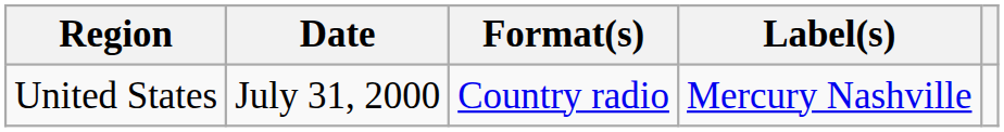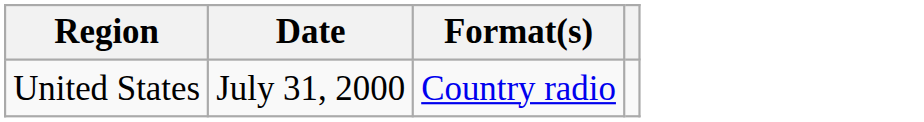- column: Label(s) | Mercury Nashville
